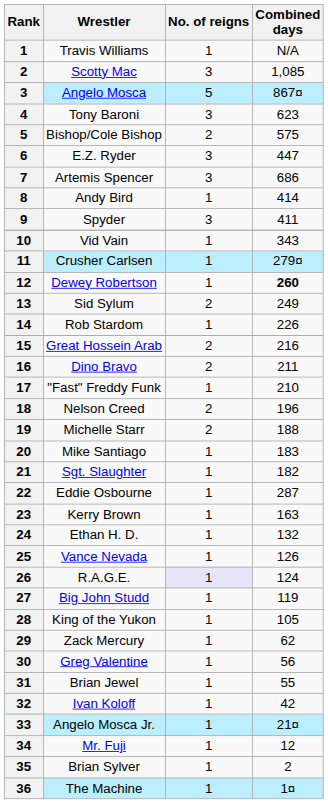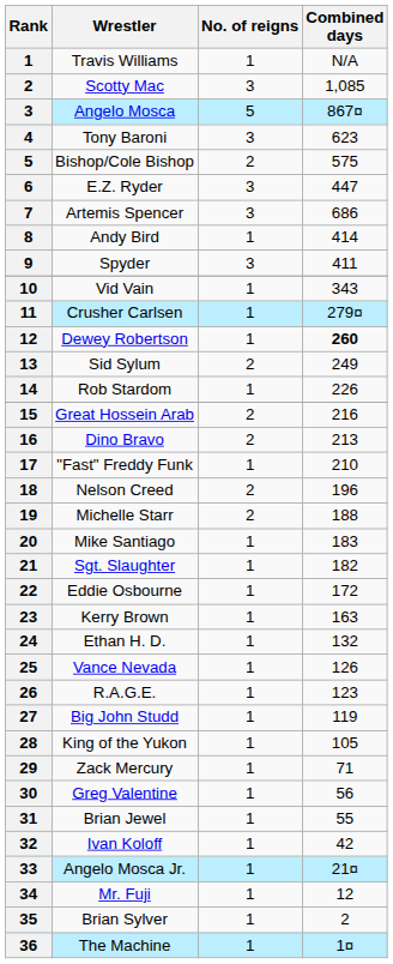Dino Bravo | Combined days: 211 -> 213
Eddie Osbourne | Combined days: 287 -> 172
R.A.G.E. | No. of reigns: lavender background -> no background
R.A.G.E. | Combined days: 124 -> 123
Zack Mercury | Combined days: 62 -> 71
